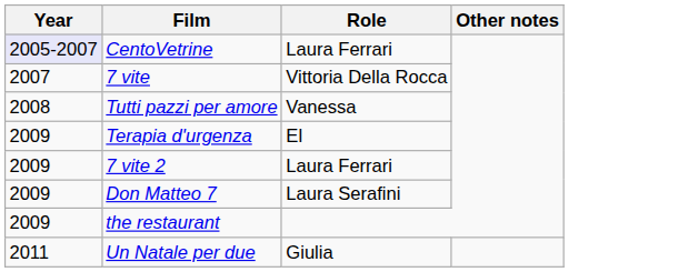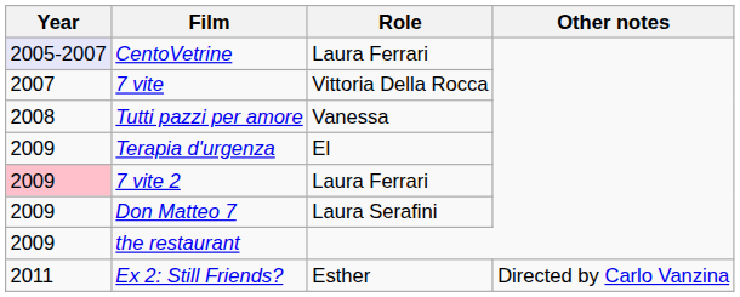7 vite 2 | Year: no background -> pink background
+ row: 2011 | Ex 2: Still Friends? | Esther | Directed by Carlo Vanzina
- row: 2011 | Un Natale per due | Giulia
